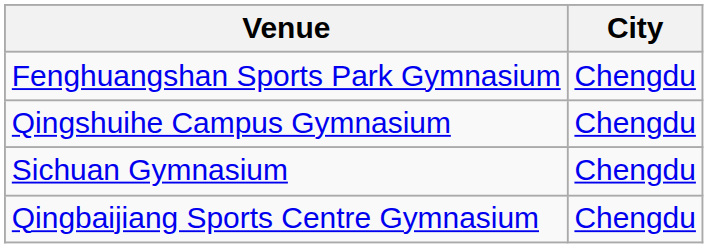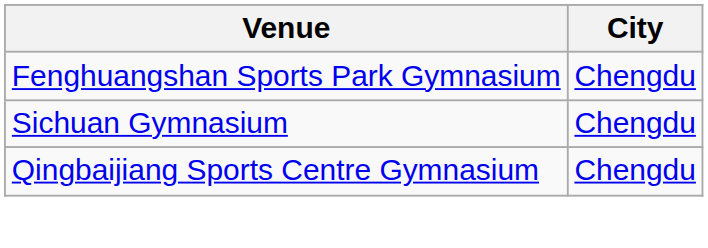- row: Qingshuihe Campus Gymnasium | Chengdu
